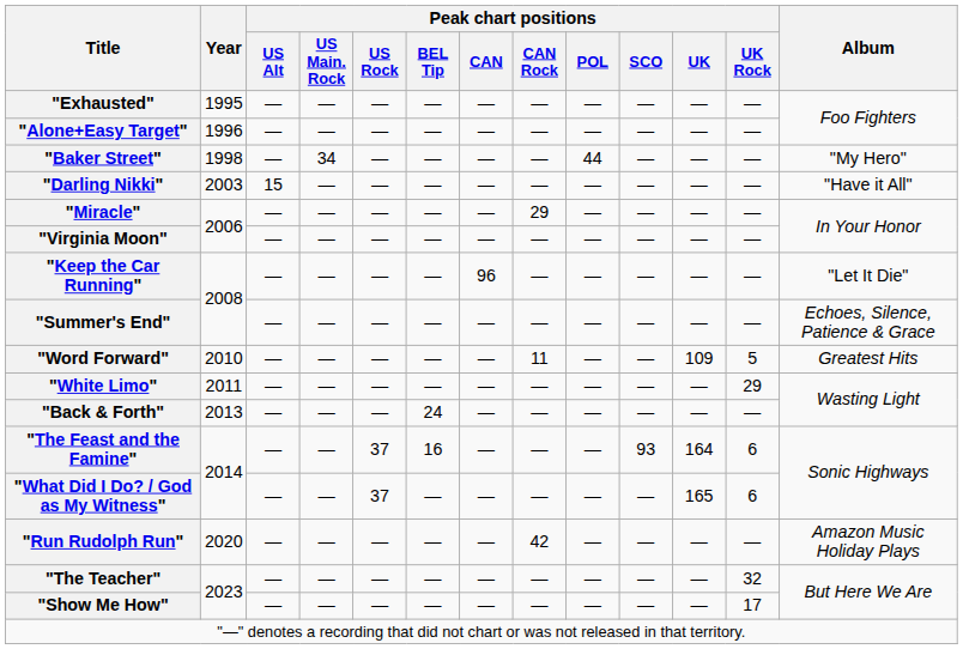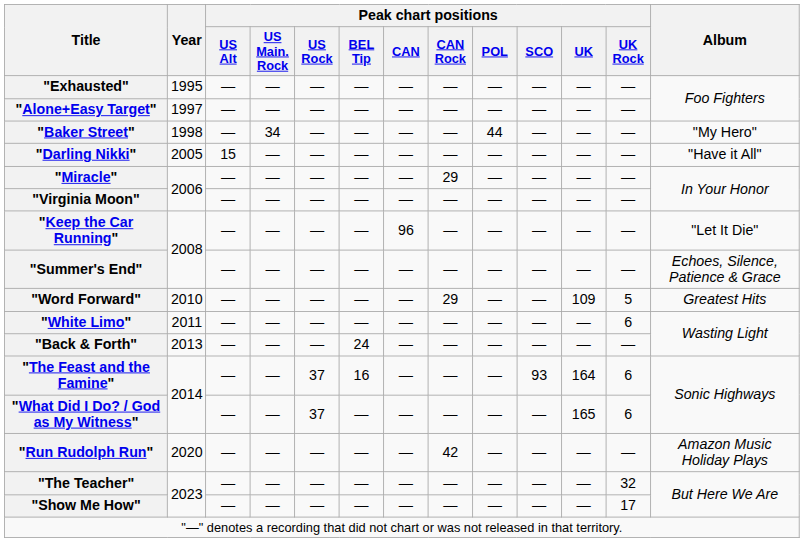"Alone+Easy Target" | Year: 1996 -> 1997
"Darling Nikki" | Year: 2003 -> 2005
"Word Forward" | Peak chart positions / CAN Rock: 11 -> 29
"White Limo" | Peak chart positions / UK Rock: 29 -> 6
